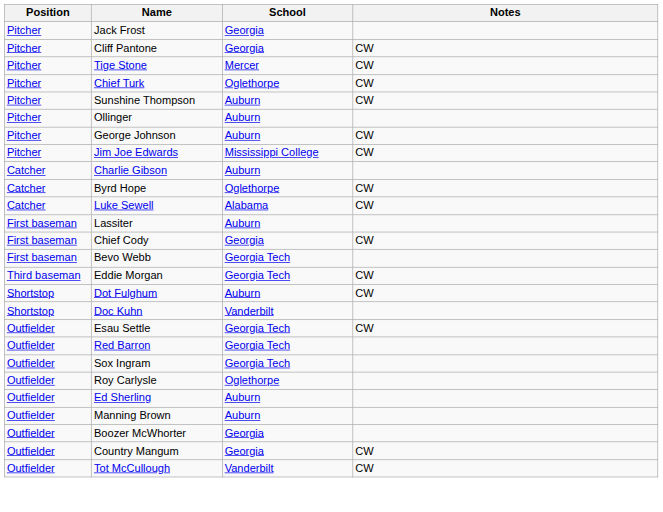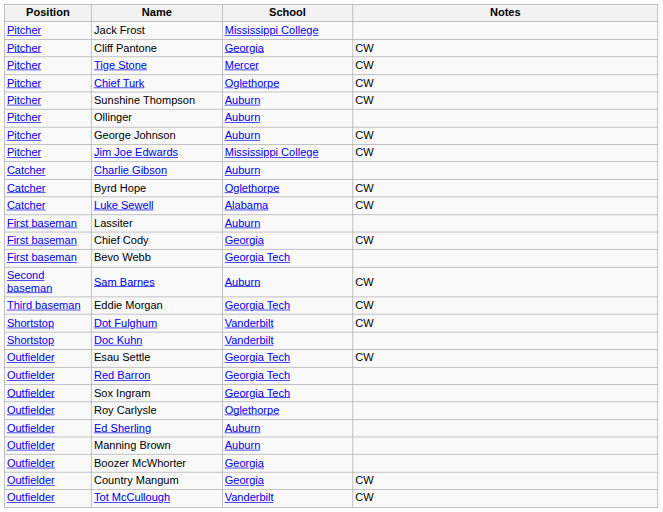Jack Frost | School: Georgia -> Mississippi College
+ row: Second baseman | Sam Barnes | Auburn | CW
Dot Fulghum | School: Auburn -> Vanderbilt
